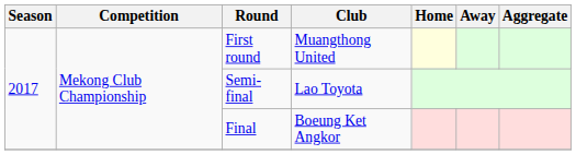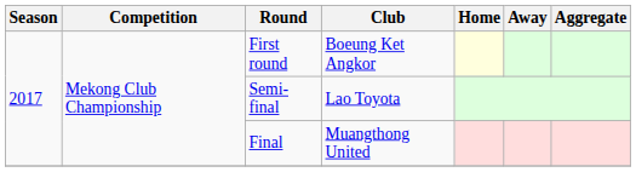First round | Club: Muangthong United -> Boeung Ket Angkor
Final | Club: Boeung Ket Angkor -> Muangthong United
